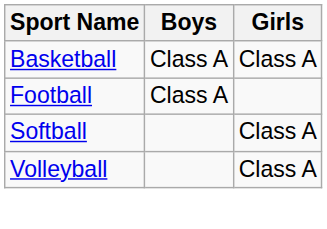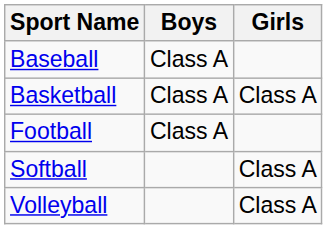+ row: Baseball | Class A
